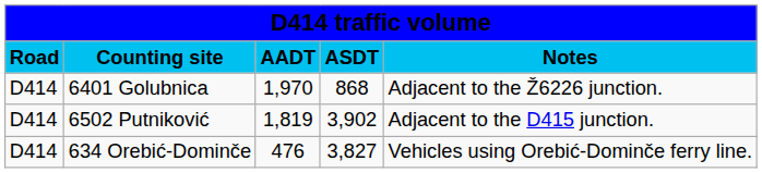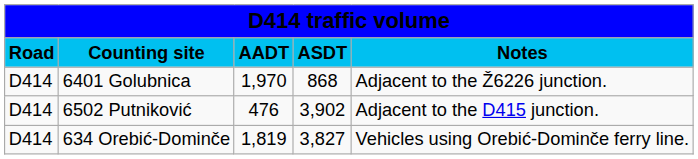6502 Putniković | column 3: 1,819 -> 476
634 Orebić-Dominče | column 3: 476 -> 1,819
